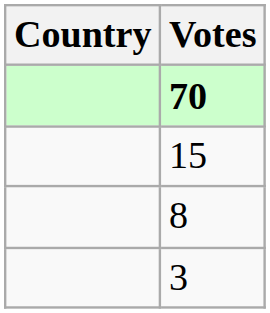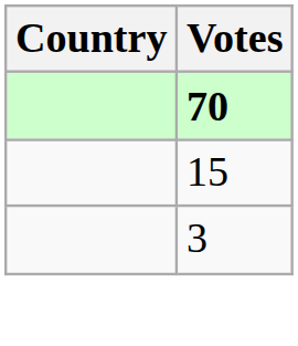- row: 8
